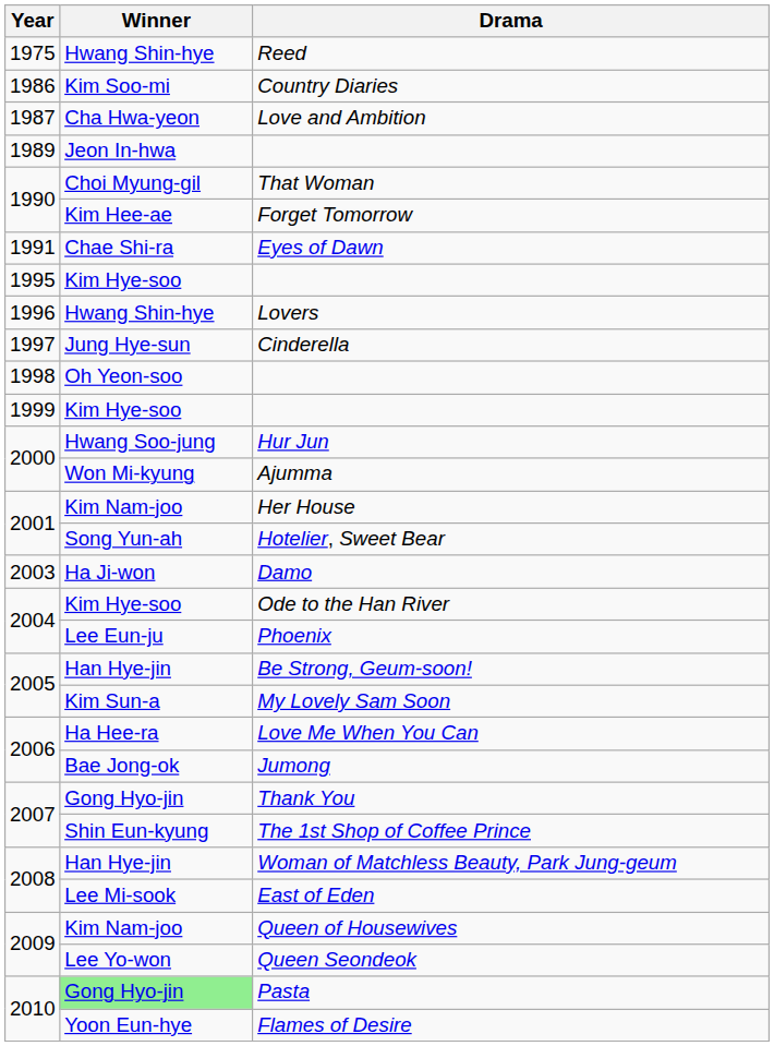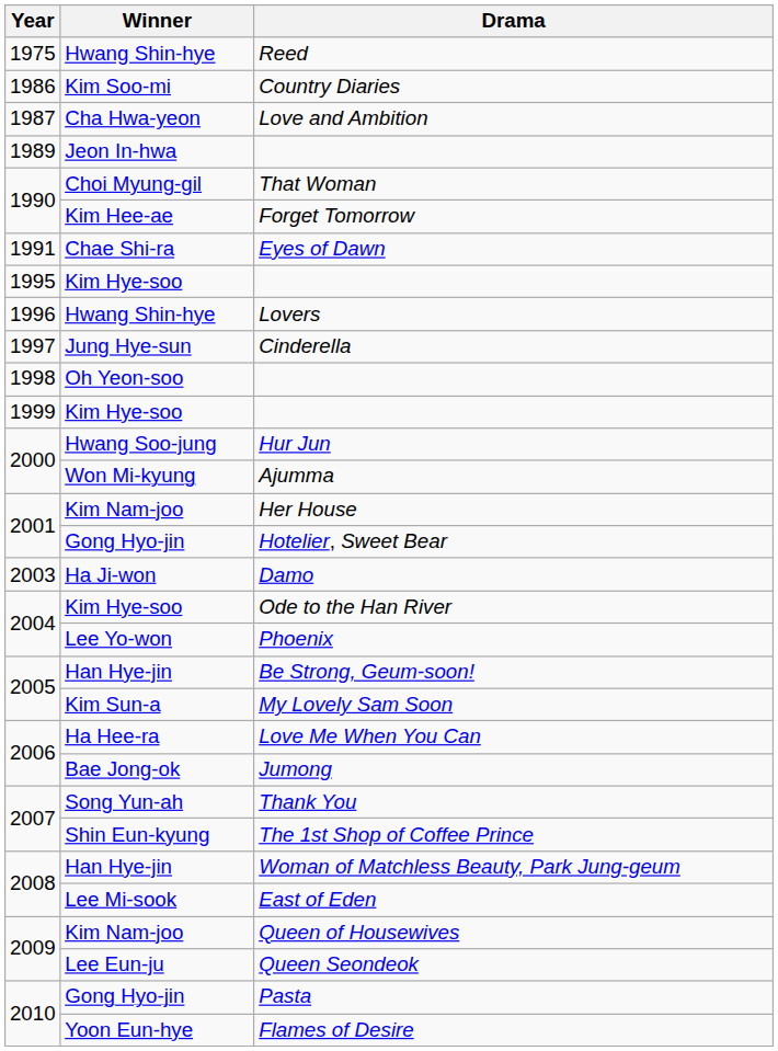Hotelier, Sweet Bear | Winner: Song Yun-ah -> Gong Hyo-jin
Phoenix | Winner: Lee Eun-ju -> Lee Yo-won
Thank You | Winner: Gong Hyo-jin -> Song Yun-ah
Queen Seondeok | Winner: Lee Yo-won -> Lee Eun-ju
Pasta | Winner: lightgreen background -> no background
